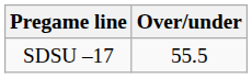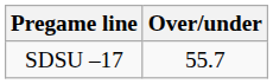SDSU –17 | Over/under: 55.5 -> 55.7
